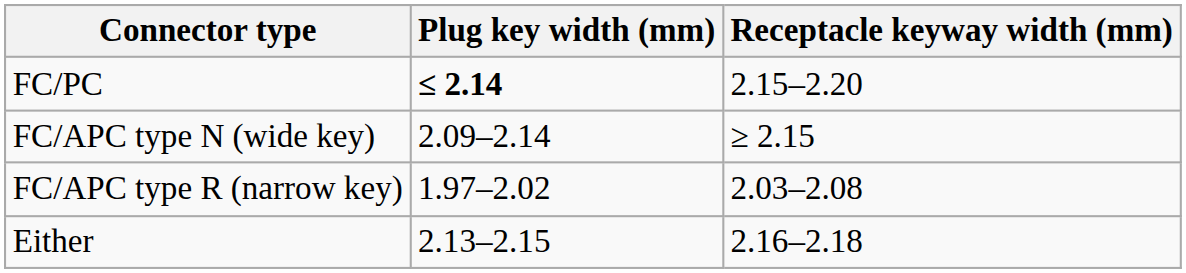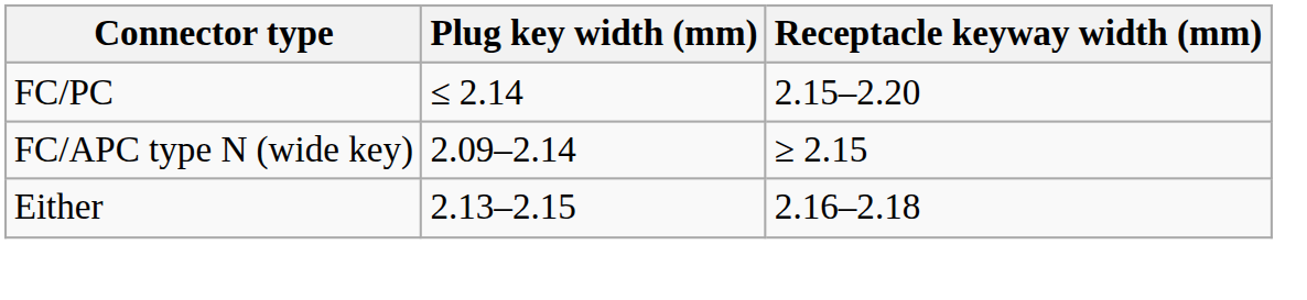FC/PC | Plug key width (mm): bold -> normal
- row: FC/APC type R (narrow key) | 1.97–2.02 | 2.03–2.08
